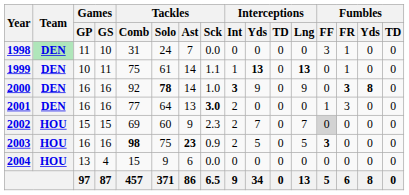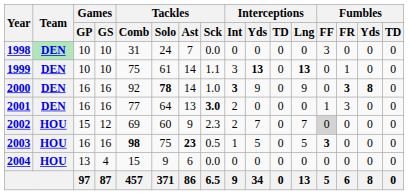1998 | Games / GP: 11 -> 10
1998 | Fumbles / FR: 1 -> 0
1999 | Games / GS: 11 -> 10
1999 | Interceptions / Int: 1 -> 3
2002 | Games / GS: 15 -> 12
2003 | Tackles / Sck: 0.9 -> 0.5
2003 | Interceptions / Int: 2 -> 1
